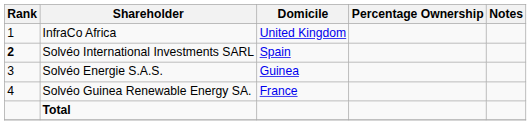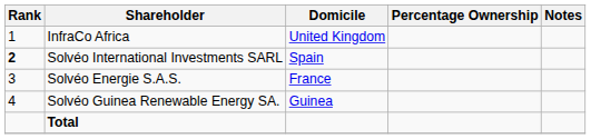Solvéo Energie S.A.S. | Domicile: Guinea -> France
Solvéo Guinea Renewable Energy SA. | Domicile: France -> Guinea
